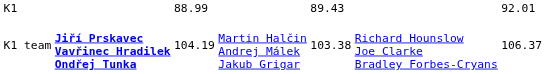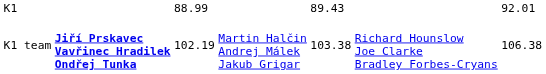K1 team | column 3: 104.19 -> 102.19
K1 team | column 7: 106.37 -> 106.38
